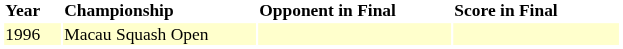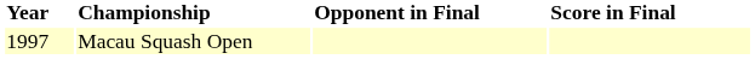Macau Squash Open | Year: 1996 -> 1997
